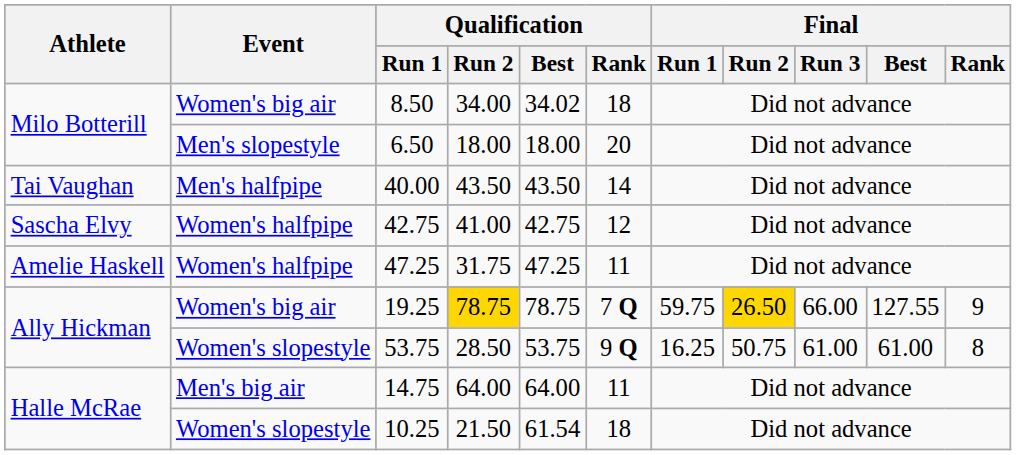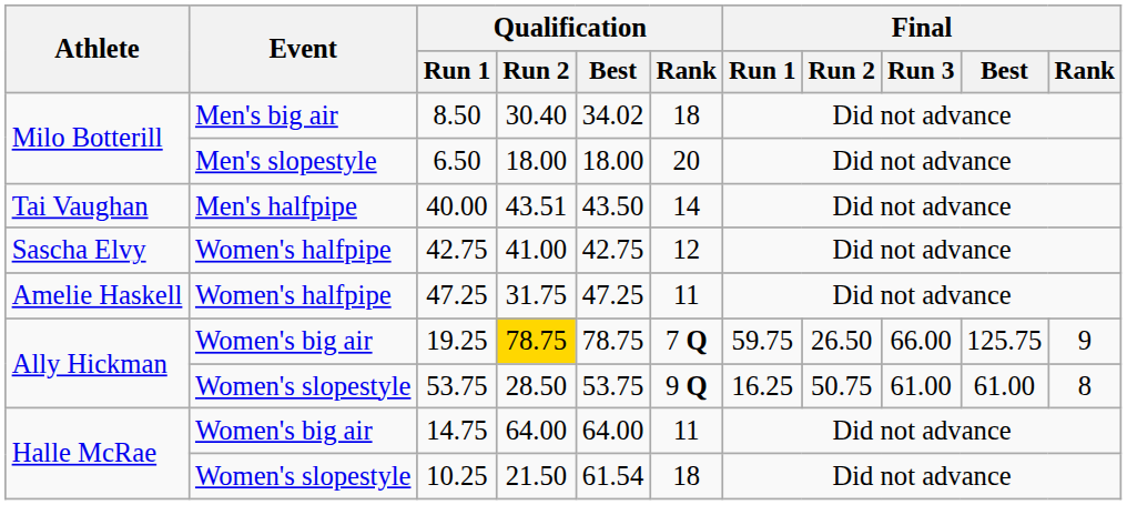8.50 | Event: Women's big air -> Men's big air
8.50 | Qualification / Run 2: 34.00 -> 30.40
40.00 | Qualification / Run 2: 43.50 -> 43.51
19.25 | Final / Run 2: gold background -> no background
19.25 | Final / Best: 127.55 -> 125.75
14.75 | Event: Men's big air -> Women's big air
